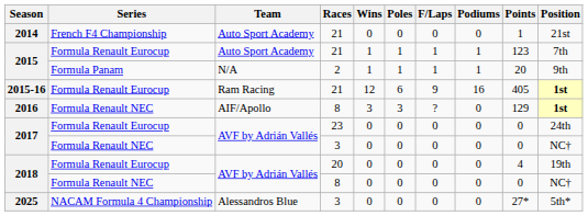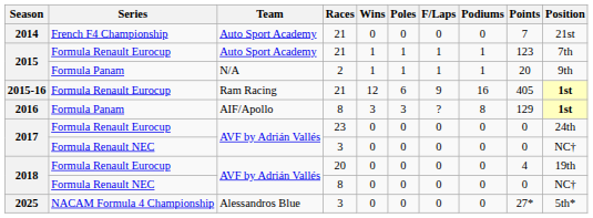2014 | Points: 1 -> 7
2016 | Series: Formula Renault NEC -> Formula Panam
2016 | Podiums: 0 -> 8
